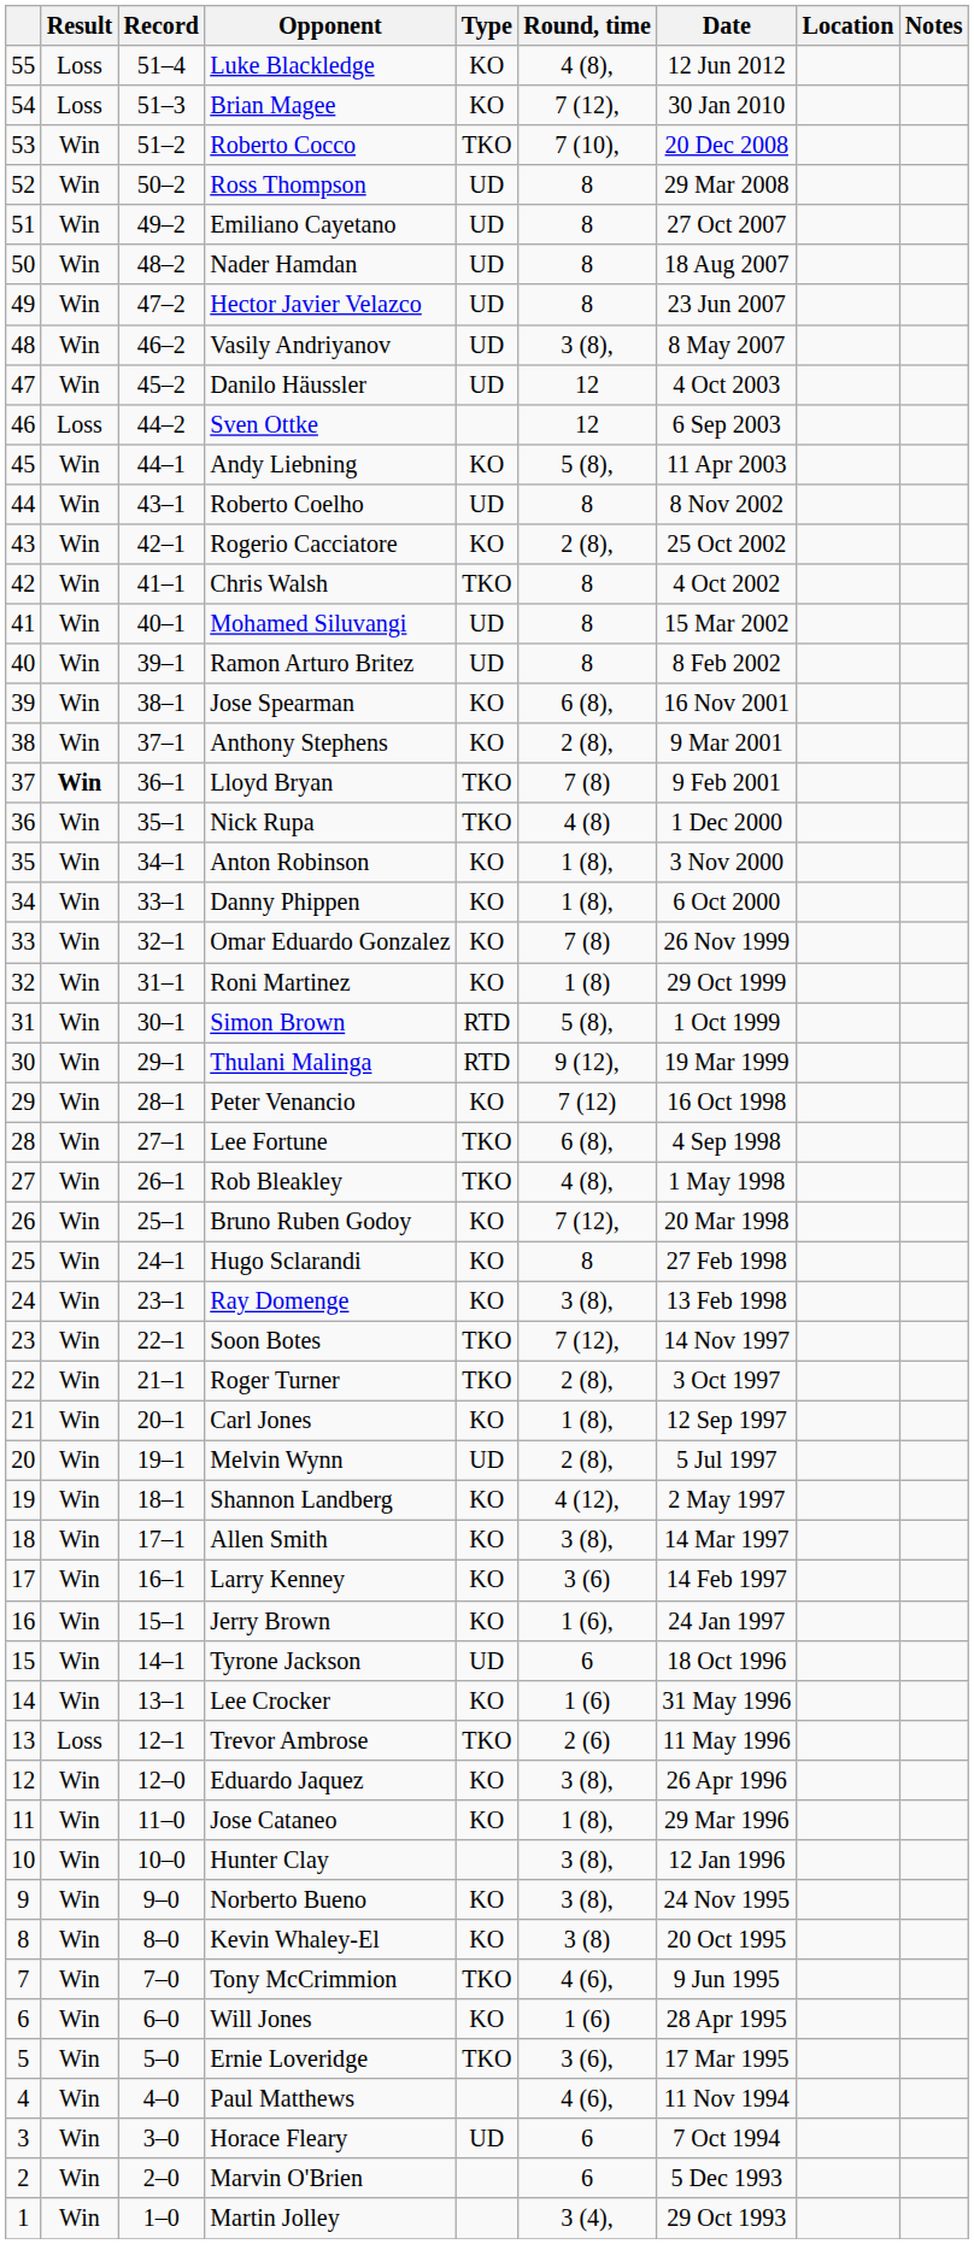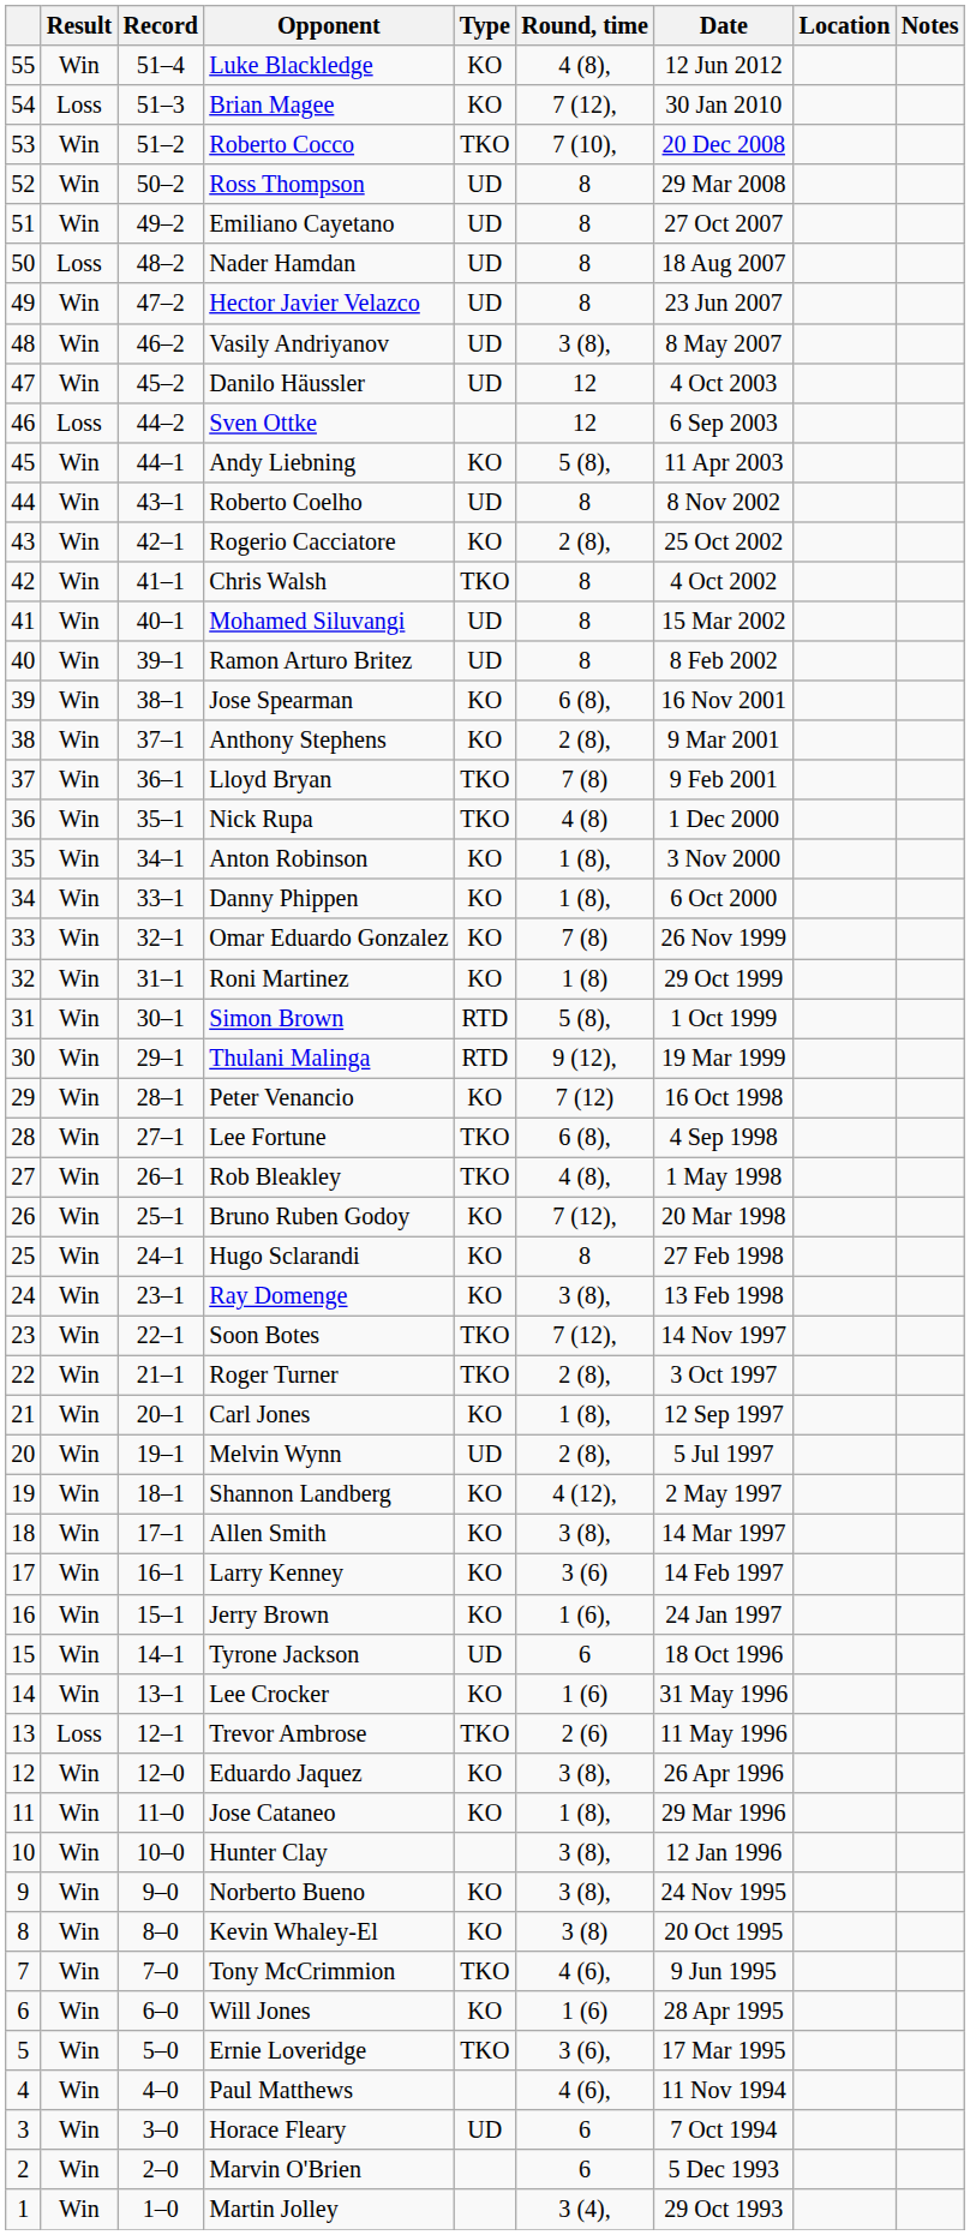Luke Blackledge | Result: Loss -> Win
Nader Hamdan | Result: Win -> Loss
Lloyd Bryan | Result: bold -> normal
